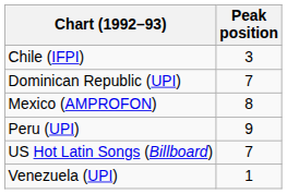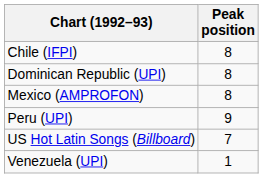Chile (IFPI) | Peak position: 3 -> 8
Dominican Republic (UPI) | Peak position: 7 -> 8
